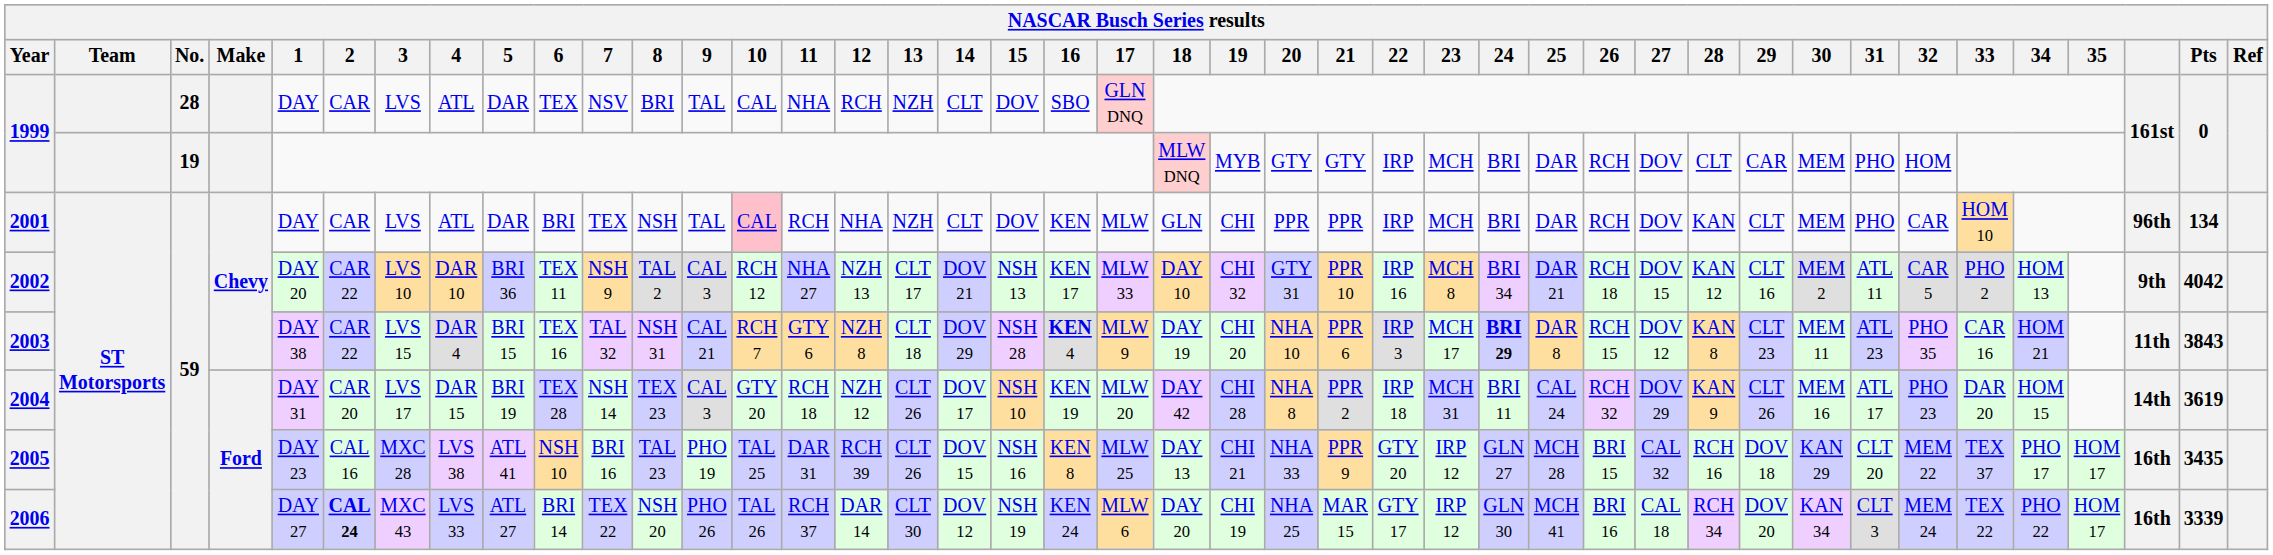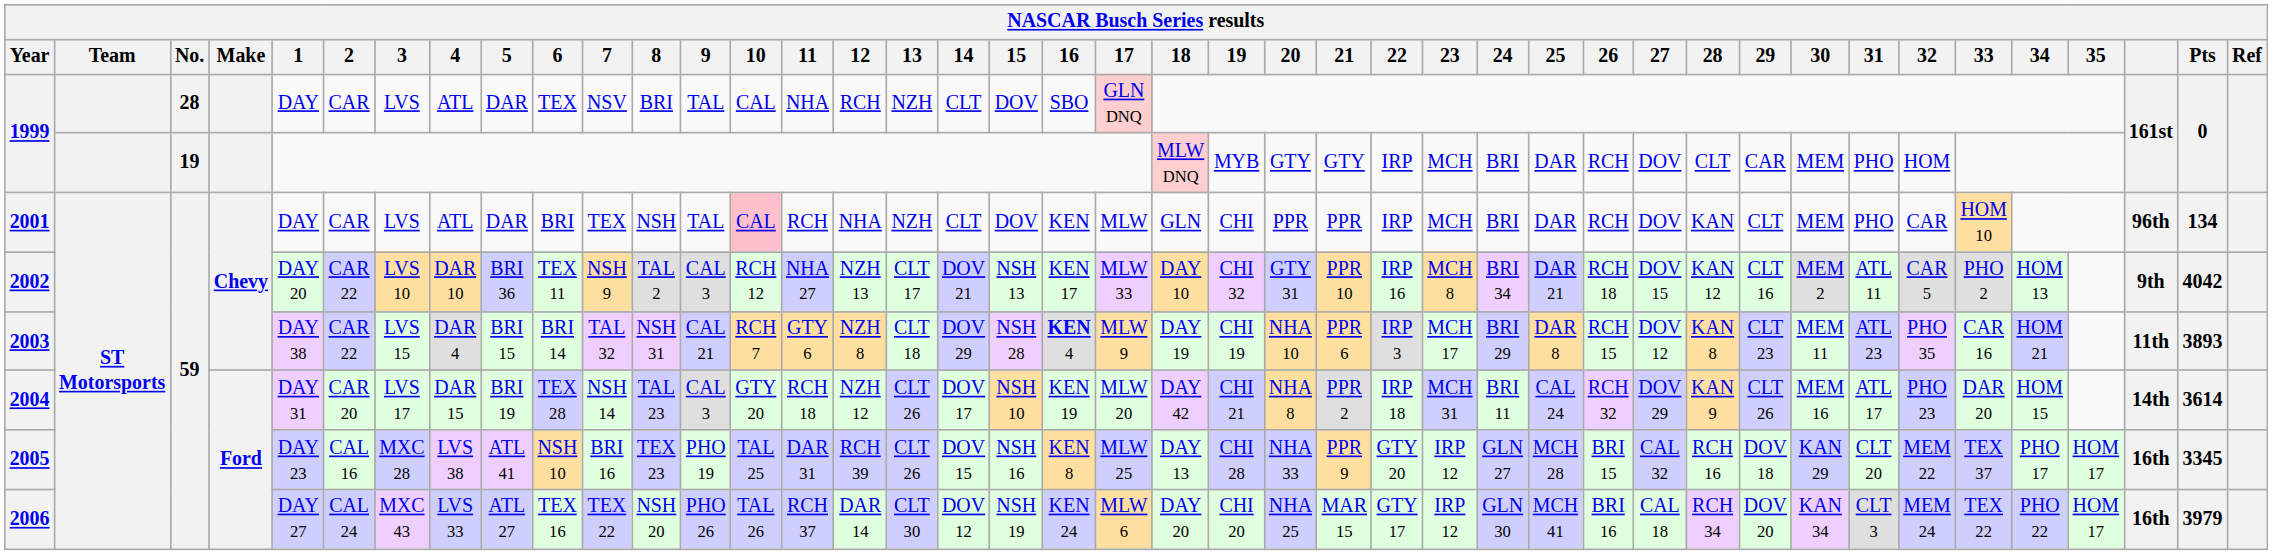2003 | 6: TEX 16 -> BRI 14
2003 | 19: CHI 20 -> CHI 19
2003 | 24: bold -> normal
2003 | Pts: 3843 -> 3893
2004 | 8: TEX 23 -> TAL 23
2004 | 19: CHI 28 -> CHI 21
2004 | Pts: 3619 -> 3614
2005 | 8: TAL 23 -> TEX 23
2005 | 19: CHI 21 -> CHI 28
2005 | Pts: 3435 -> 3345
2006 | 2: bold -> normal
2006 | 6: BRI 14 -> TEX 16
2006 | 19: CHI 19 -> CHI 20
2006 | Pts: 3339 -> 3979
